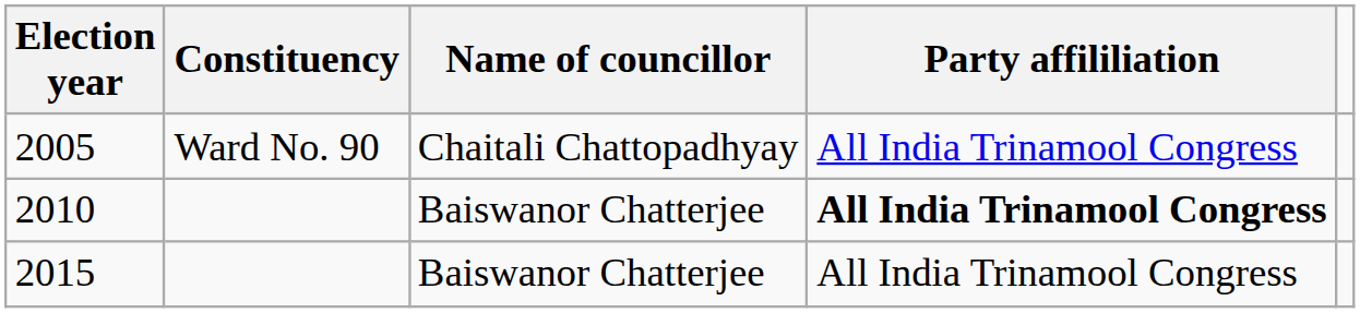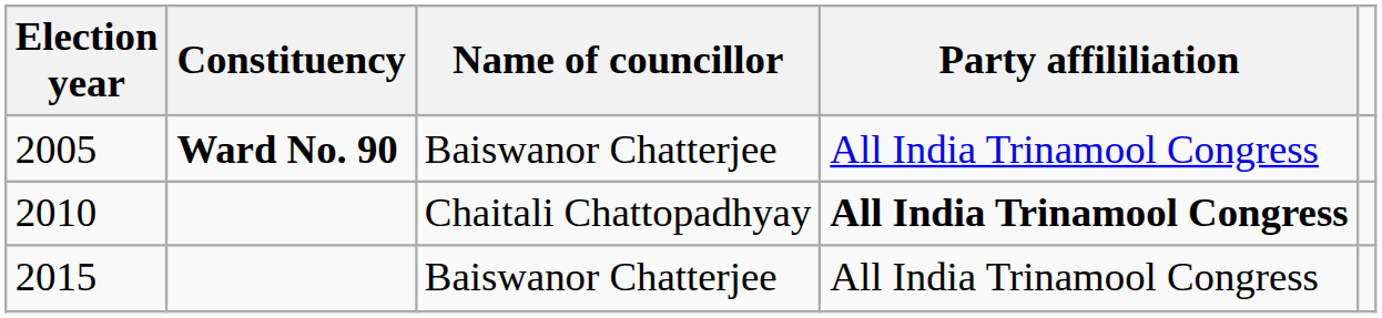2005 | Constituency: normal -> bold
2005 | Name of councillor: Chaitali Chattopadhyay -> Baiswanor Chatterjee
2010 | Name of councillor: Baiswanor Chatterjee -> Chaitali Chattopadhyay
